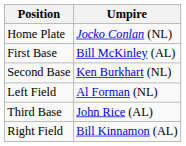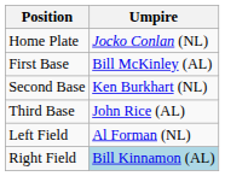rows swapped: Third Base <-> Left Field
Right Field | Umpire: no background -> lightblue background
